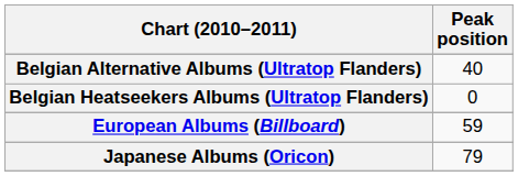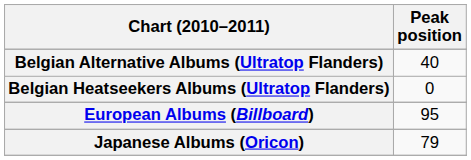European Albums (Billboard) | Peak position: 59 -> 95
